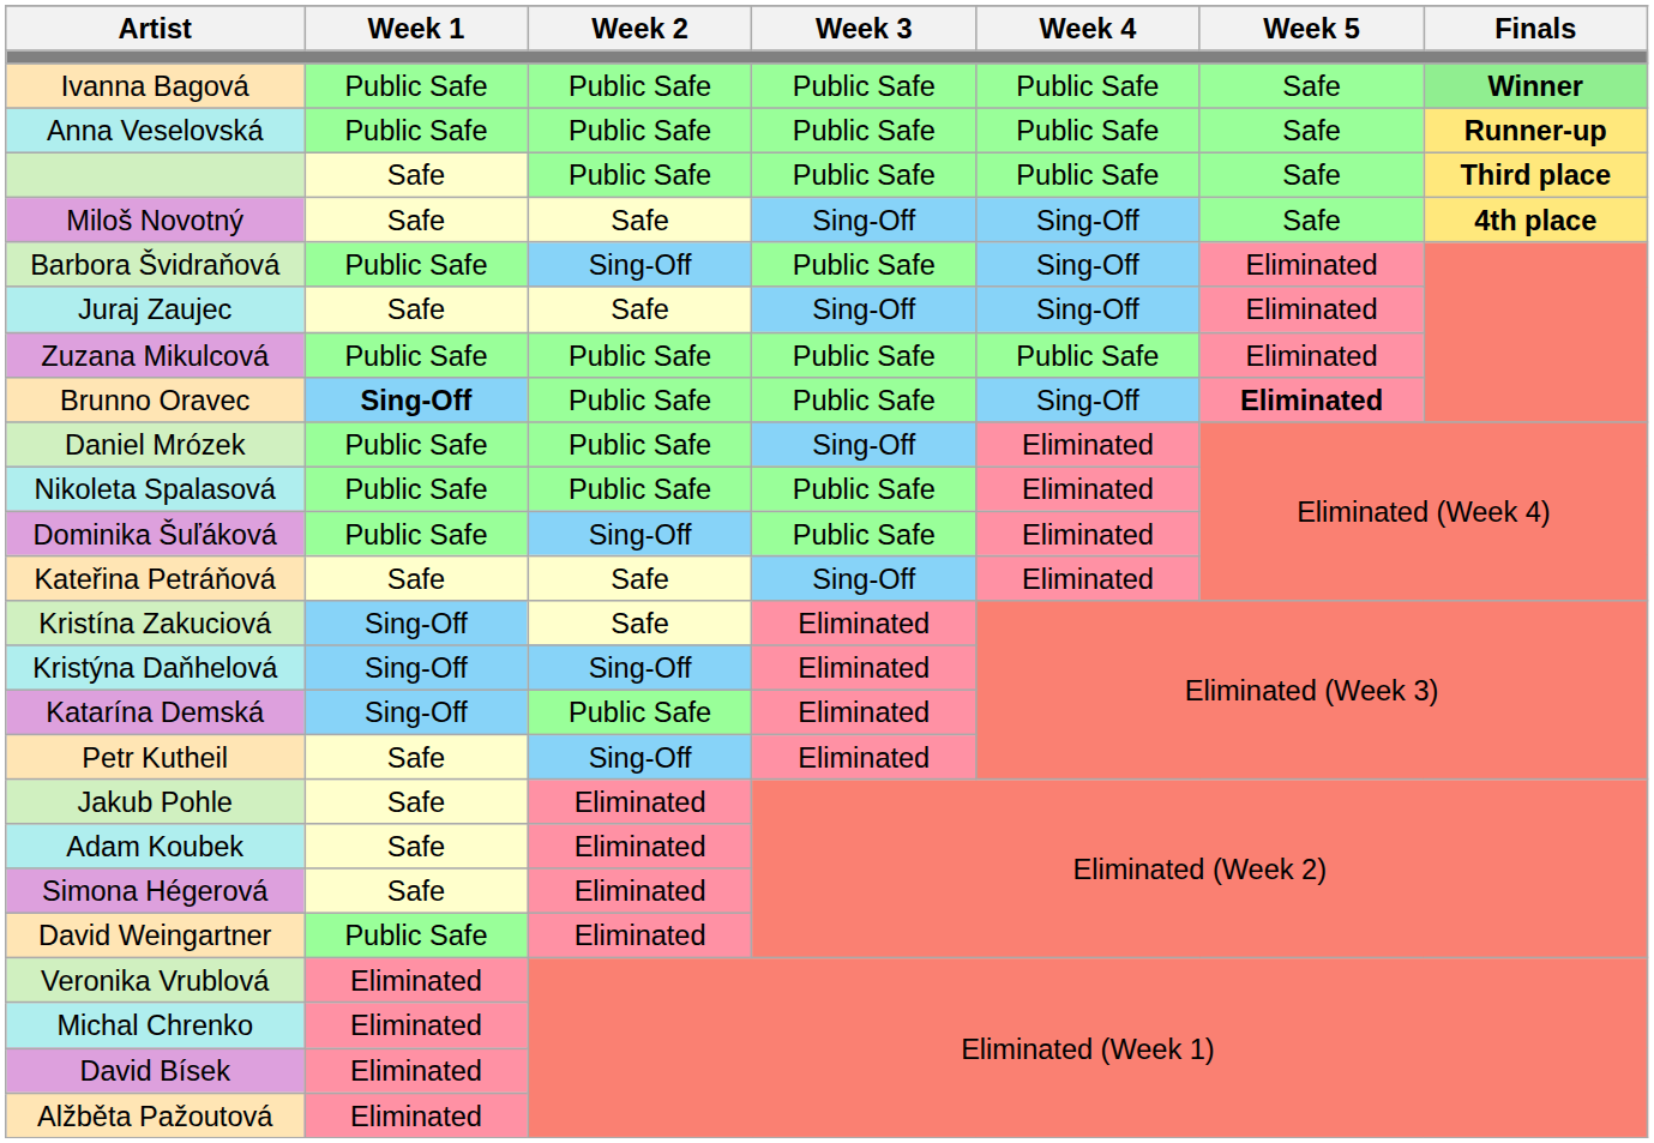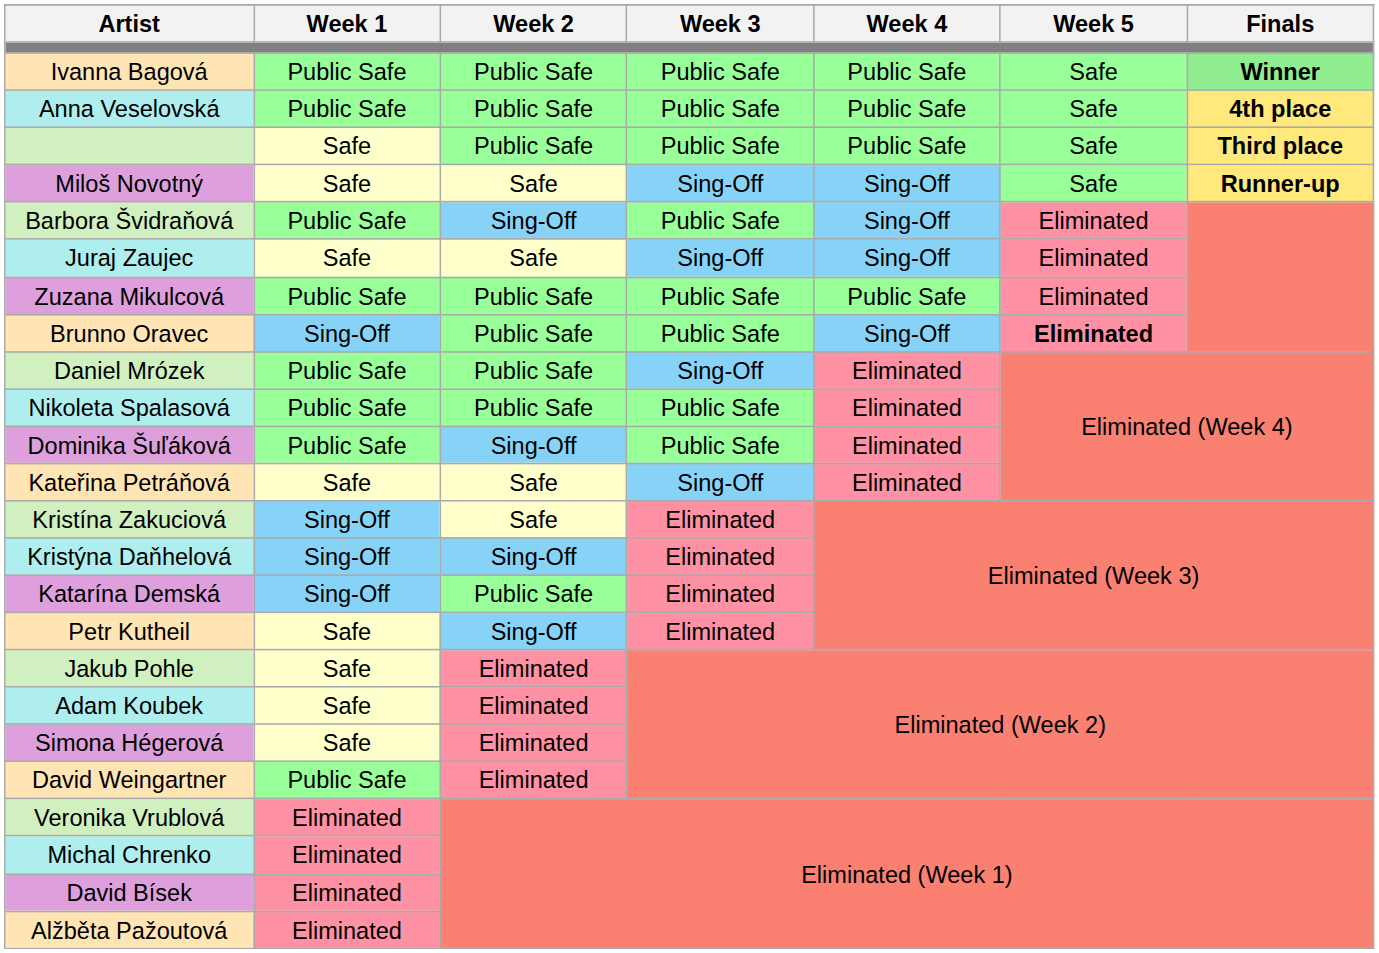Anna Veselovská | Finals: Runner-up -> 4th place
Miloš Novotný | Finals: 4th place -> Runner-up
Brunno Oravec | Week 1: bold -> normal
